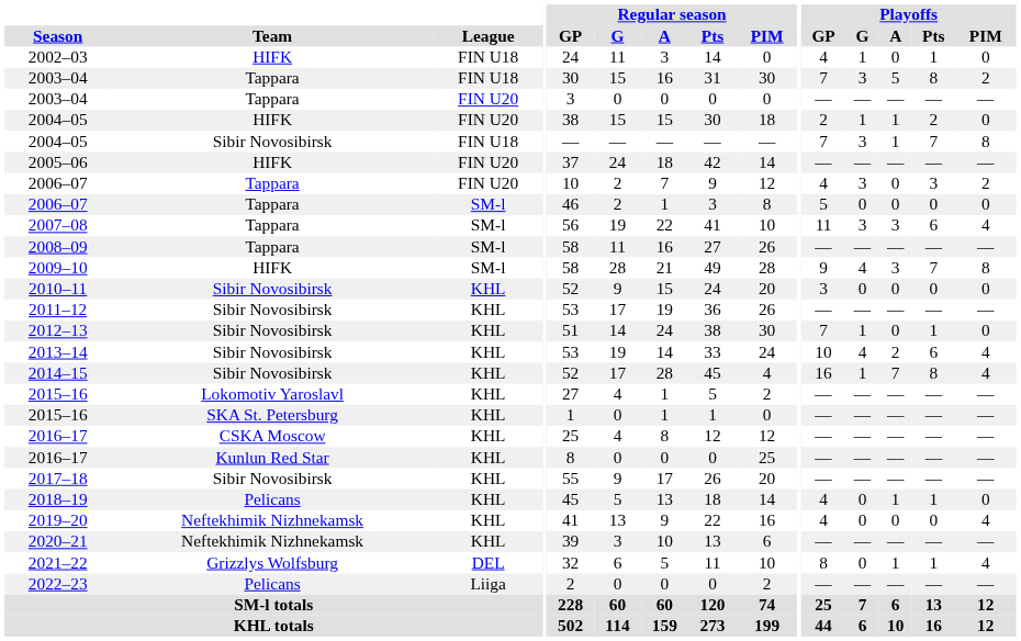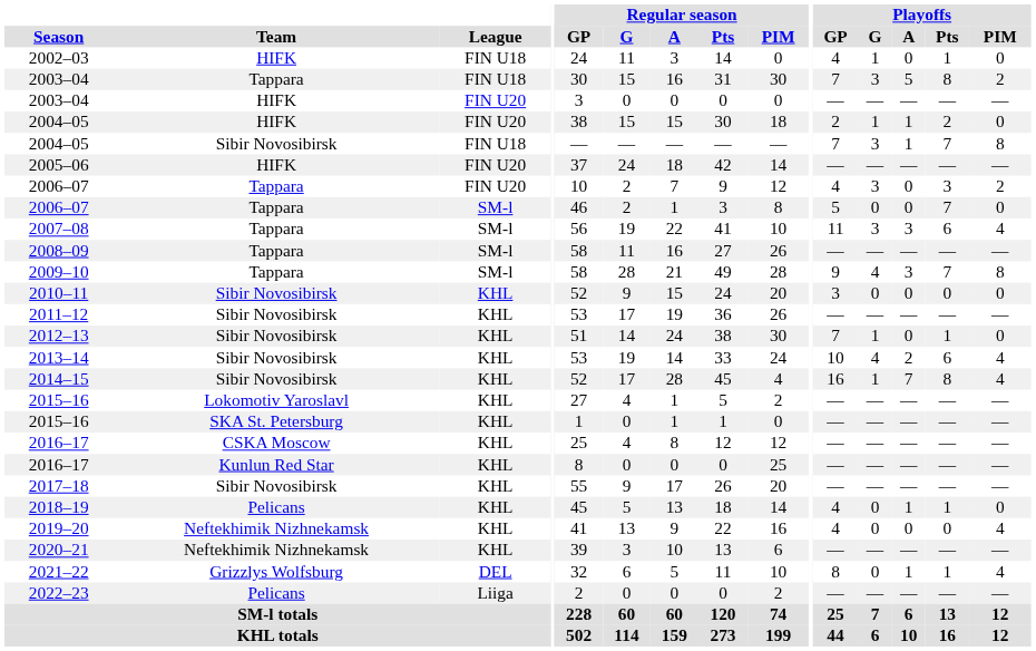2003–04 / FIN U20 | Team: Tappara -> HIFK
2006–07 / SM-l | Playoffs / Pts: 0 -> 7
2009–10 | Team: HIFK -> Tappara
